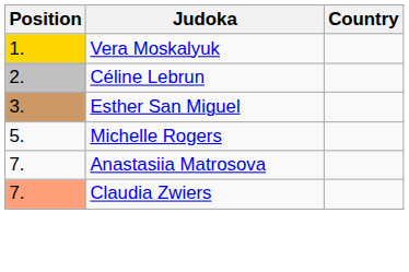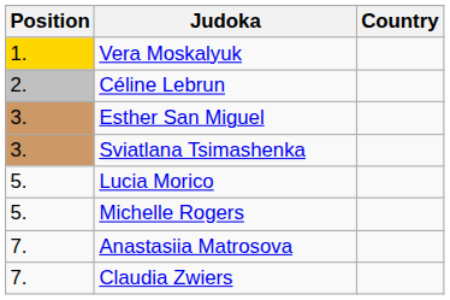+ row: 3. | Sviatlana Tsimashenka
+ row: 5. | Lucia Morico
Claudia Zwiers | Position: lightsalmon background -> no background
